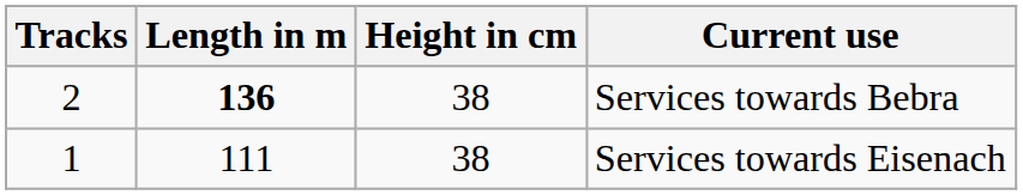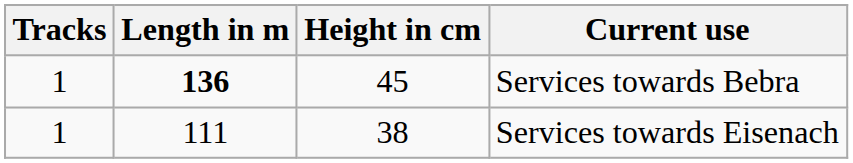Services towards Bebra | Tracks: 2 -> 1
Services towards Bebra | Height in cm: 38 -> 45
